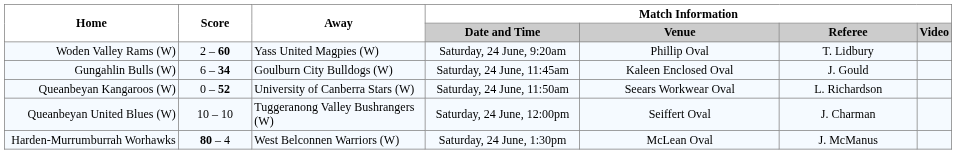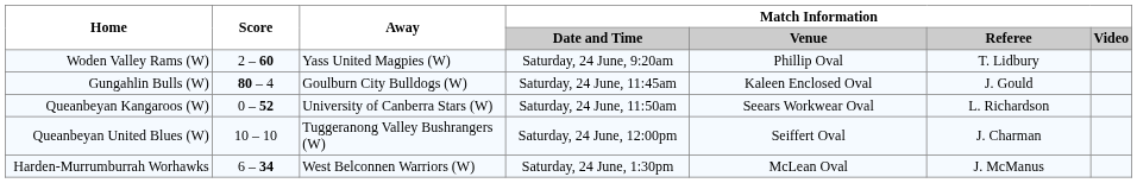Gungahlin Bulls (W) | Score: 6 – 34 -> 80 – 4
Harden-Murrumburrah Worhawks | Score: 80 – 4 -> 6 – 34
